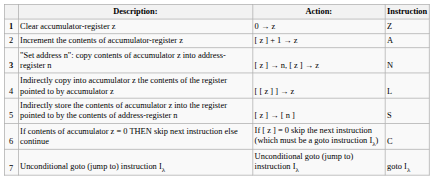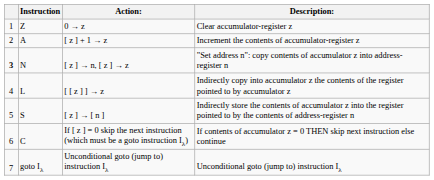columns swapped: Instruction <-> Description:
0 → z | column 1: bold -> normal
